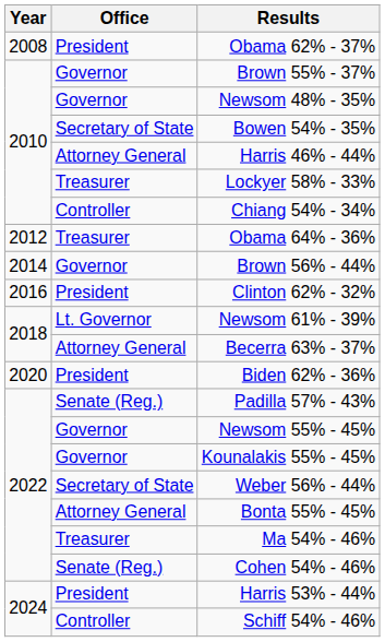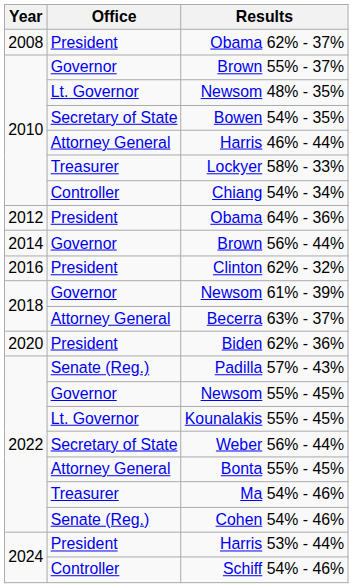Newsom 48% - 35% | Office: Governor -> Lt. Governor
Obama 64% - 36% | Office: Treasurer -> President
Newsom 61% - 39% | Office: Lt. Governor -> Governor
Kounalakis 55% - 45% | Office: Governor -> Lt. Governor
